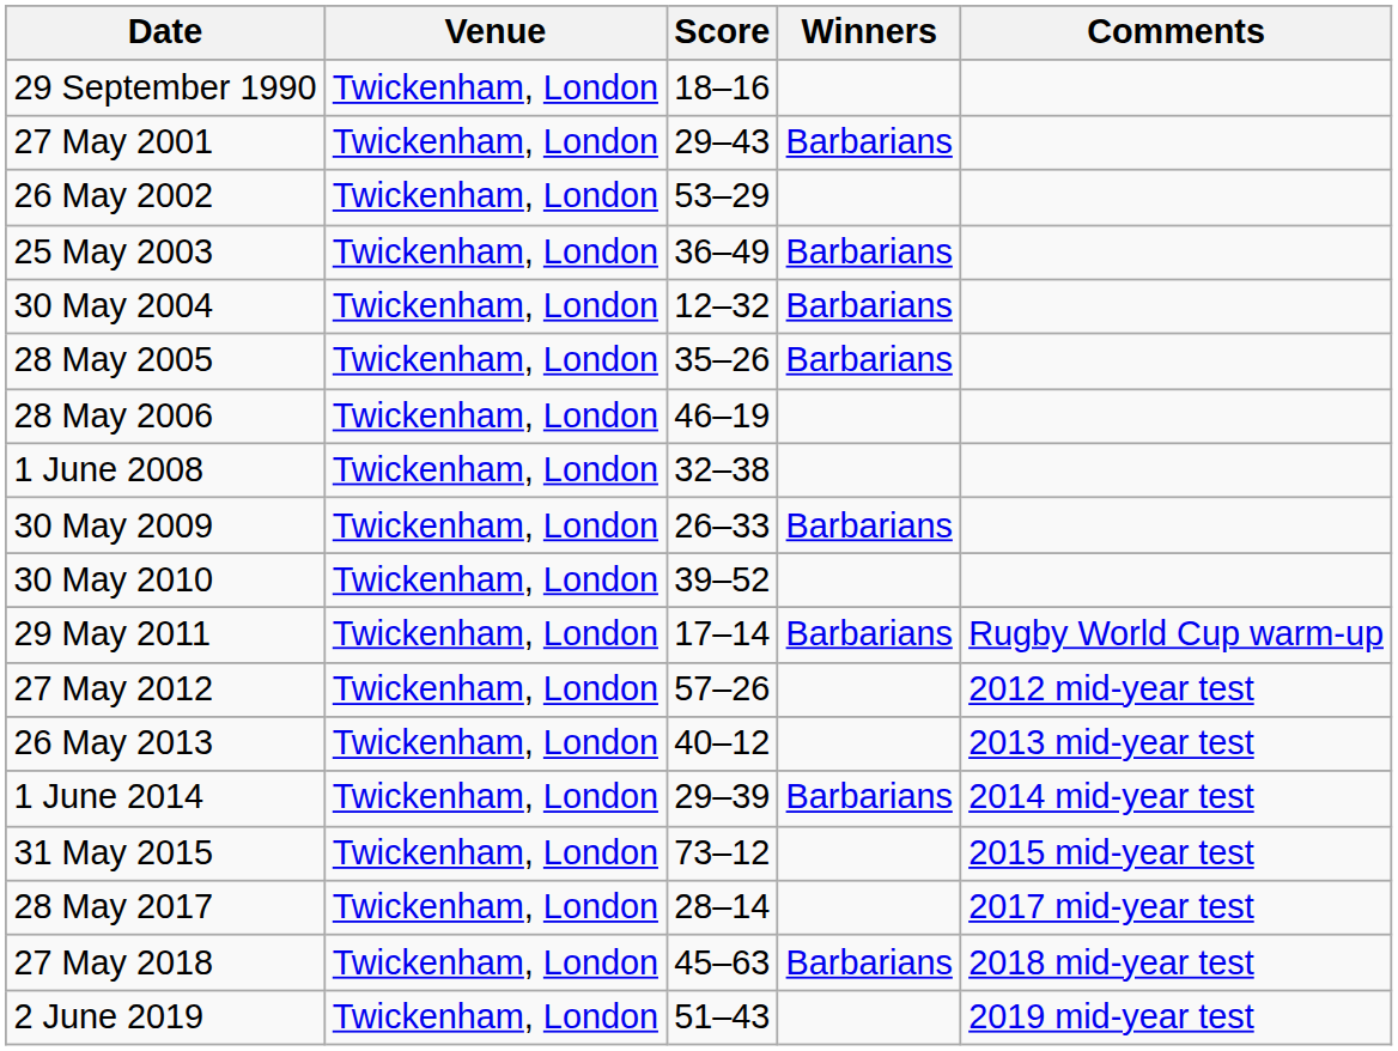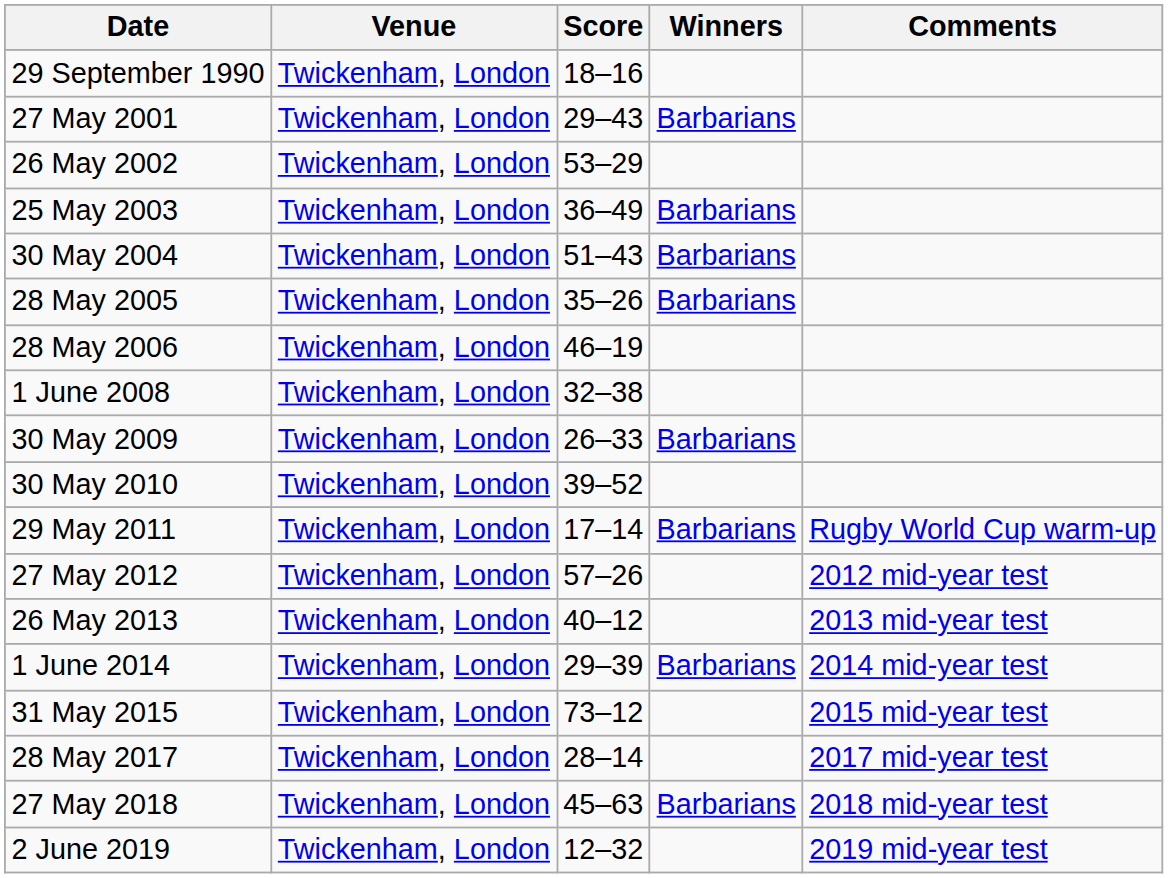30 May 2004 | Score: 12–32 -> 51–43
2 June 2019 | Score: 51–43 -> 12–32
